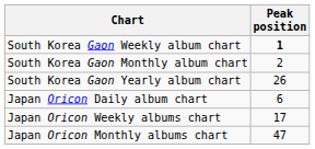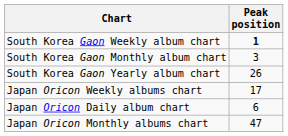South Korea Gaon Monthly album chart | Peak position: 2 -> 3
rows swapped: Japan Oricon Daily album chart <-> Japan Oricon Weekly albums chart
